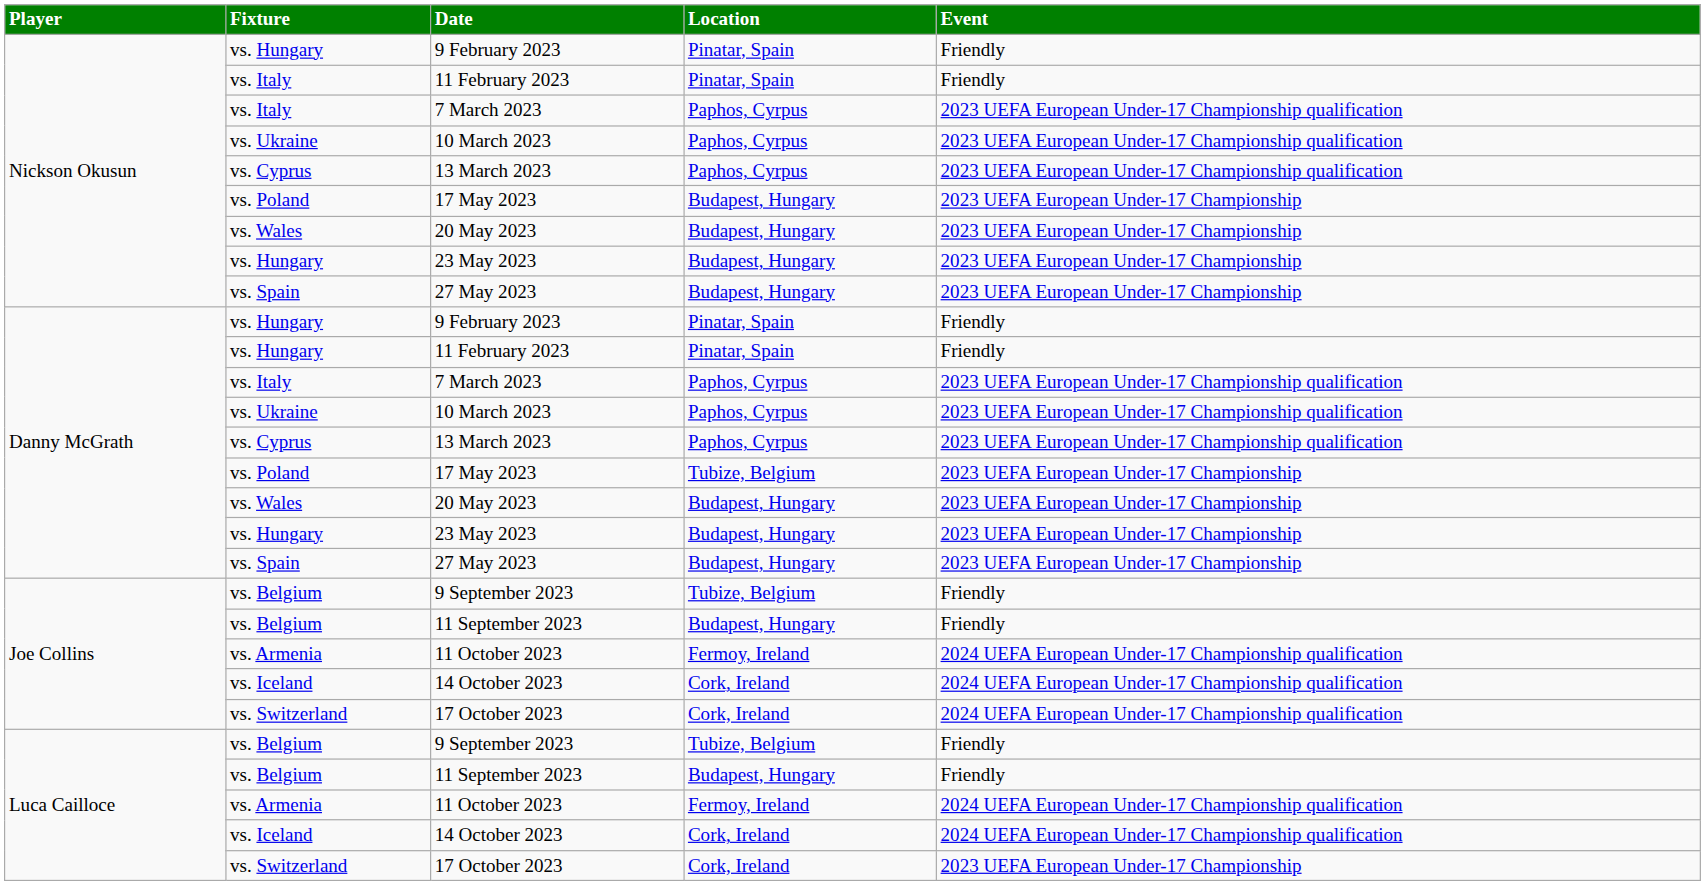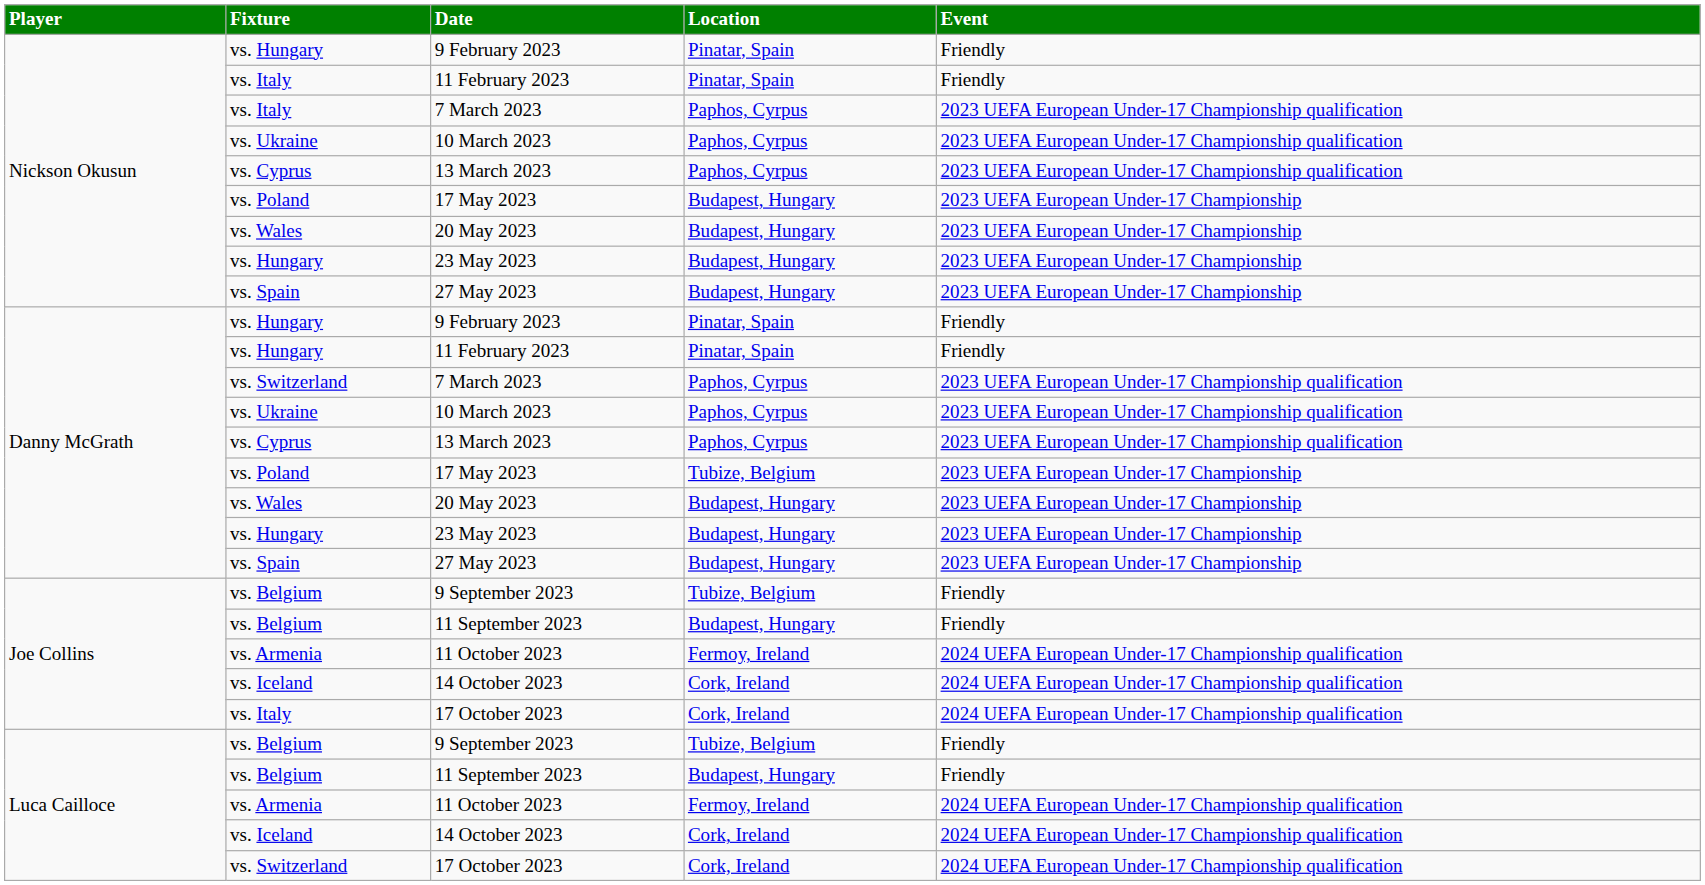Danny McGrath / 7 March 2023 | Fixture: vs. Italy -> vs. Switzerland
Joe Collins / 17 October 2023 | Fixture: vs. Switzerland -> vs. Italy
Luca Cailloce / 17 October 2023 | Event: 2023 UEFA European Under-17 Championship -> 2024 UEFA European Under-17 Championship qualification
